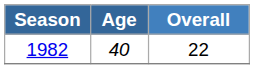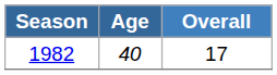1982 | Overall: 22 -> 17
